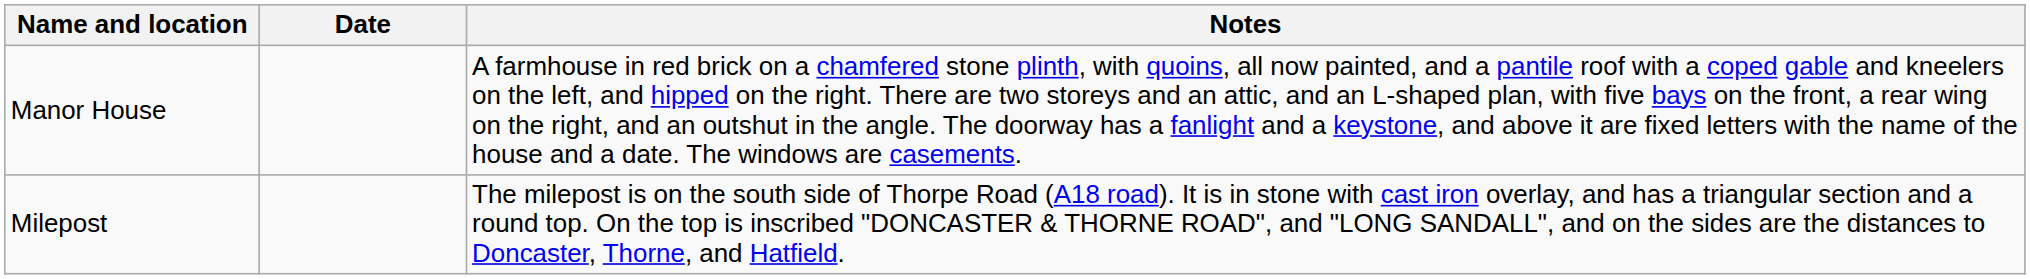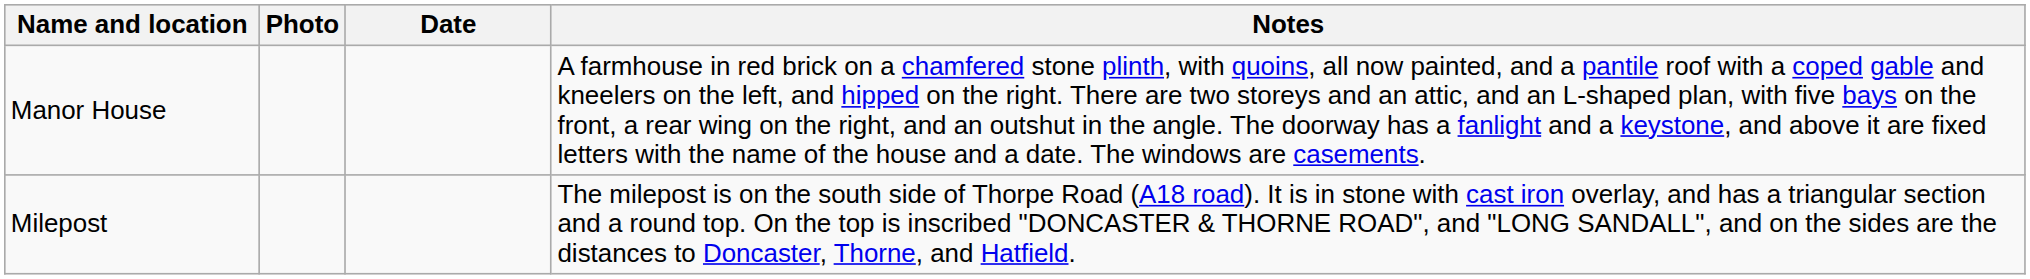+ column: Photo
